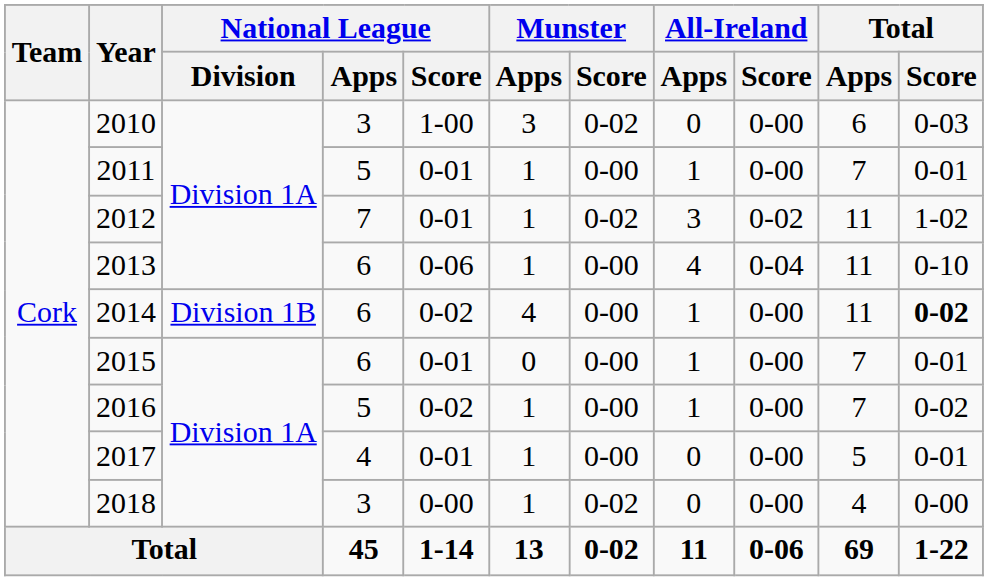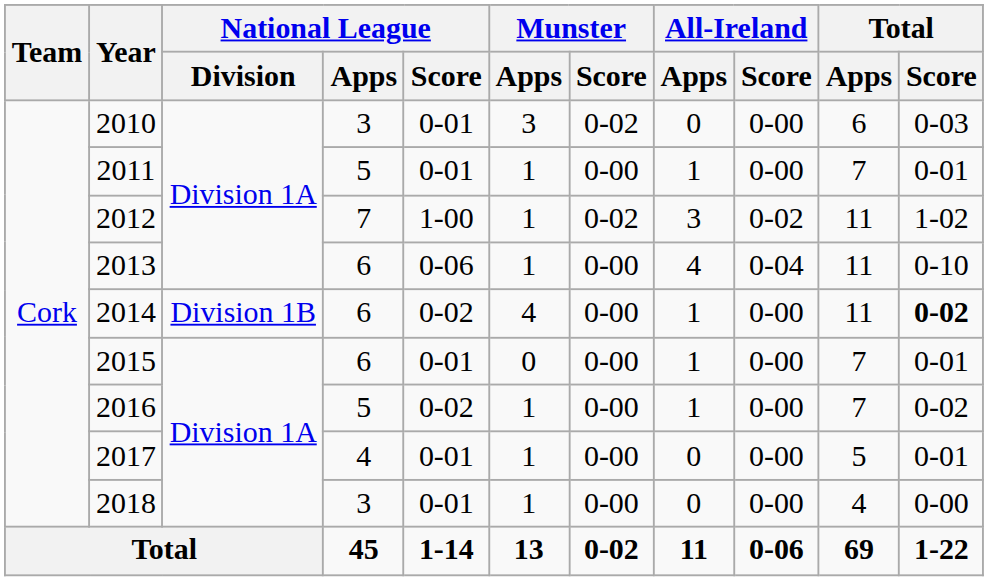2010 | National League / Score: 1-00 -> 0-01
2012 | National League / Score: 0-01 -> 1-00
2018 | National League / Score: 0-00 -> 0-01
2018 | Munster / Score: 0-02 -> 0-00
